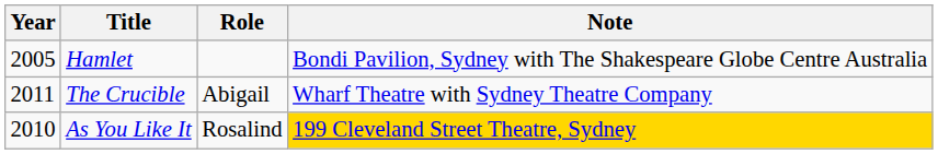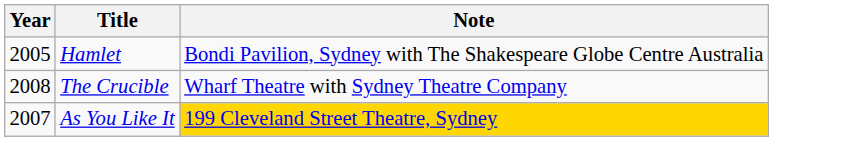- column: Role | Abigail | Rosalind
The Crucible | Year: 2011 -> 2008
As You Like It | Year: 2010 -> 2007
